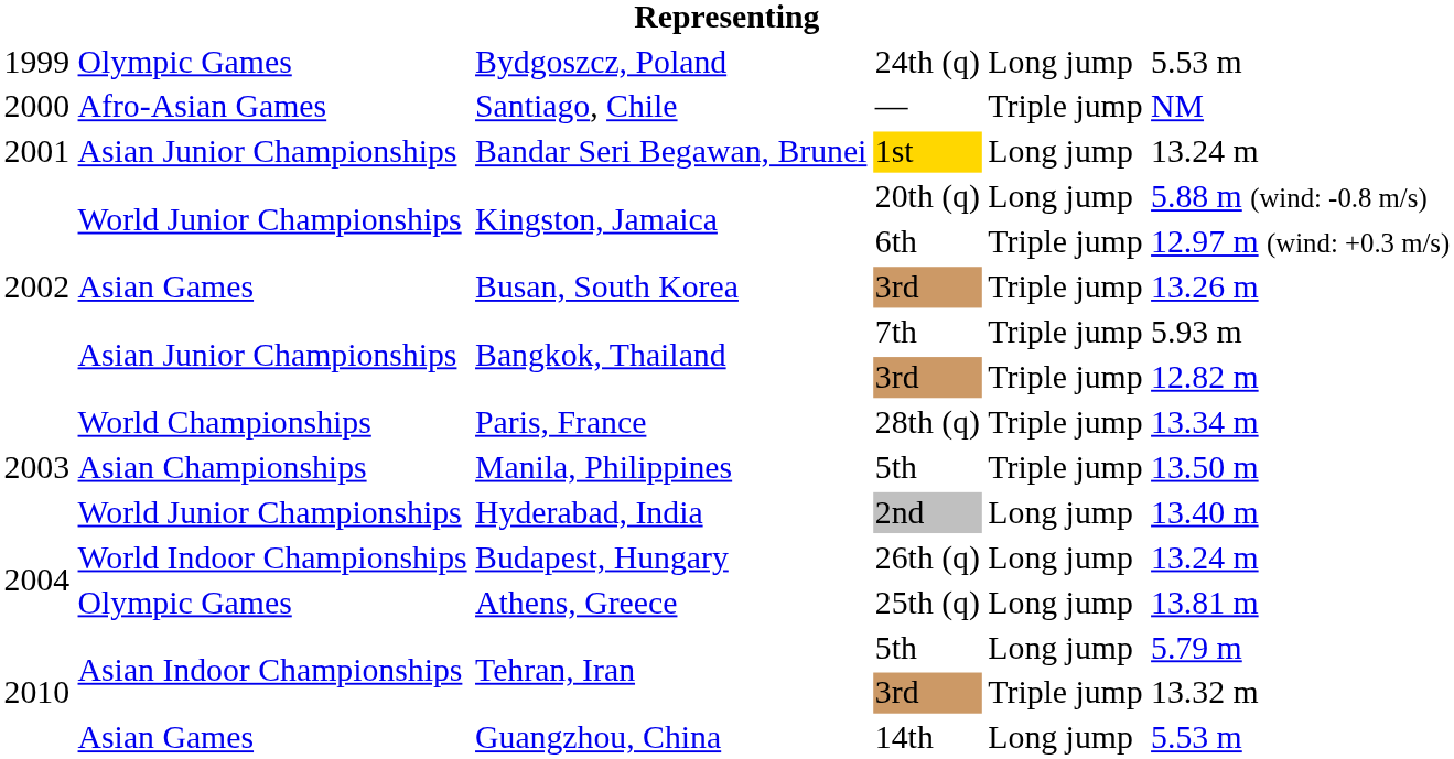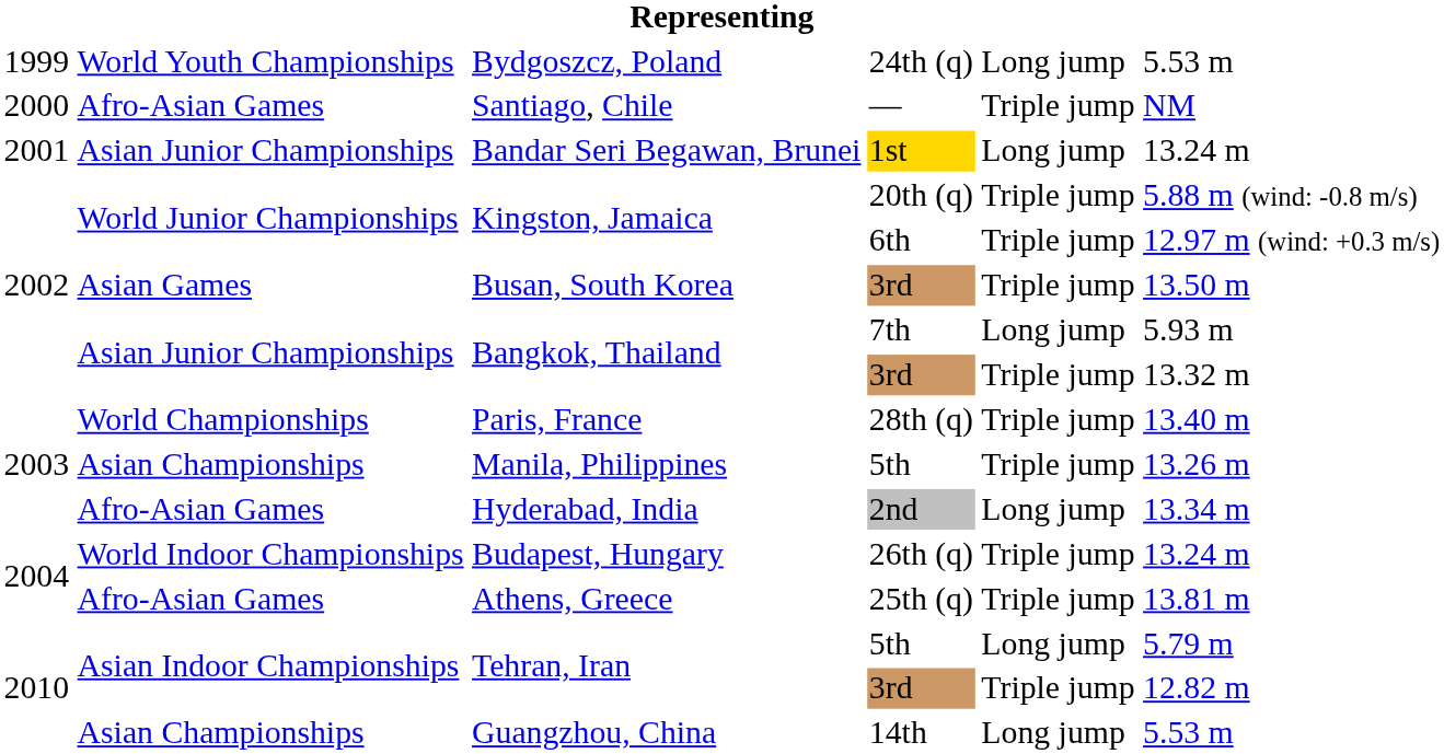Bydgoszcz, Poland | column 2: Olympic Games -> World Youth Championships
Kingston, Jamaica / 20th (q) | column 5: Long jump -> Triple jump
Busan, South Korea | column 6: 13.26 m -> 13.50 m
Bangkok, Thailand / 7th | column 5: Triple jump -> Long jump
Bangkok, Thailand / 3rd | column 6: 12.82 m -> 13.32 m
Paris, France | column 6: 13.34 m -> 13.40 m
Manila, Philippines | column 6: 13.50 m -> 13.26 m
Hyderabad, India | column 2: World Junior Championships -> Afro-Asian Games
Hyderabad, India | column 6: 13.40 m -> 13.34 m
Budapest, Hungary | column 5: Long jump -> Triple jump
Athens, Greece | column 2: Olympic Games -> Afro-Asian Games
Athens, Greece | column 5: Long jump -> Triple jump
Tehran, Iran / 3rd | column 6: 13.32 m -> 12.82 m
Guangzhou, China | column 2: Asian Games -> Asian Championships
